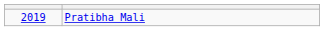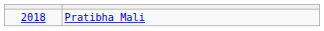Pratibha Mali | column 1: 2019 -> 2018
